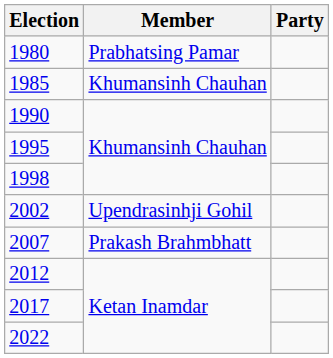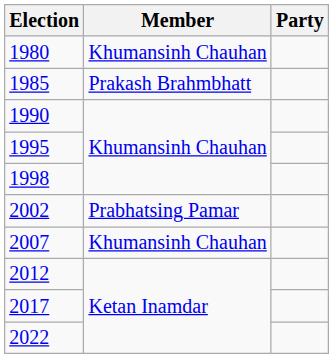1980 | Member: Prabhatsing Pamar -> Khumansinh Chauhan
1985 | Member: Khumansinh Chauhan -> Prakash Brahmbhatt
2002 | Member: Upendrasinhji Gohil -> Prabhatsing Pamar
2007 | Member: Prakash Brahmbhatt -> Khumansinh Chauhan
